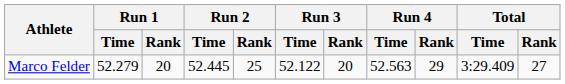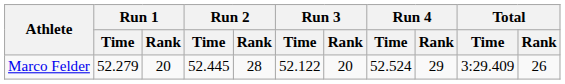Marco Felder | Run 2 / Rank: 25 -> 28
Marco Felder | Run 4 / Time: 52.563 -> 52.524
Marco Felder | Total / Rank: 27 -> 26
